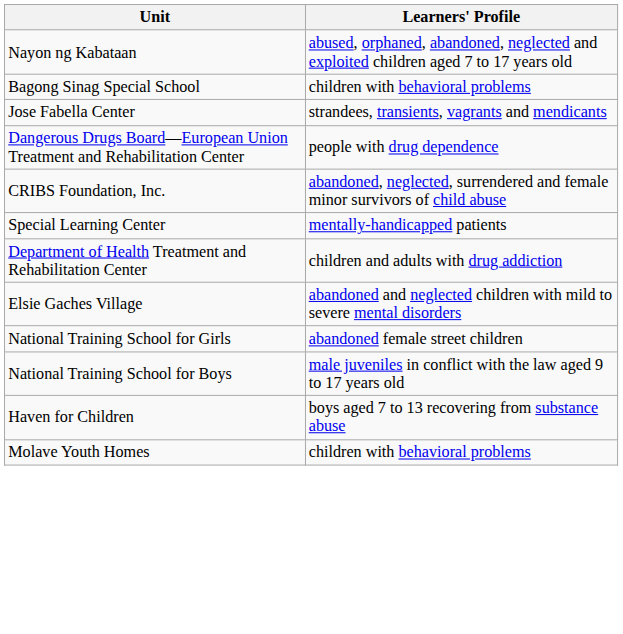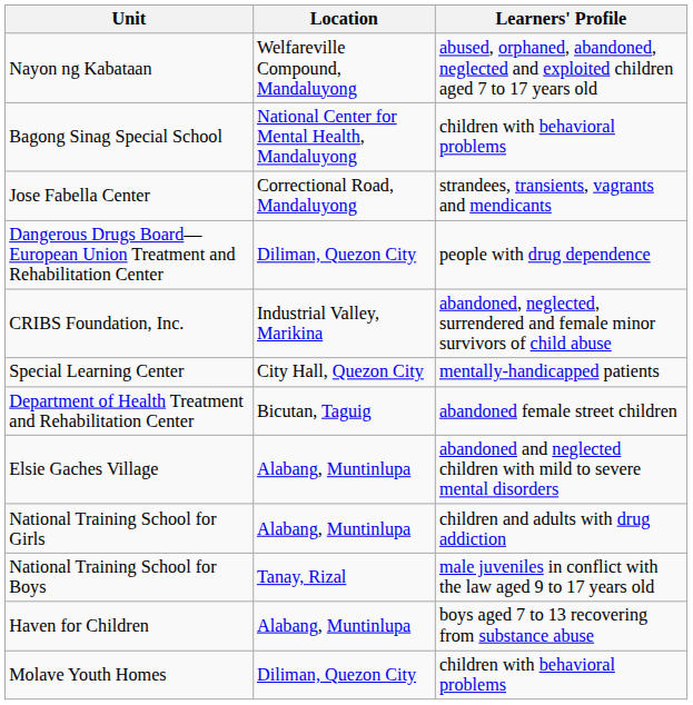+ column: Location | Welfareville Compound, Mandaluyong | National Center for Mental Health, Mandaluyong | Correctional Road, Mandaluyong | Diliman, Quezon City | Industrial Valley, Marikina | City Hall, Quezon City | Bicutan, Taguig | Alabang, Muntinlupa | Alabang, Muntinlupa | Tanay, Rizal | Alabang, Muntinlupa | Diliman, Quezon City
Department of Health Treatment and Rehabilitation Center | Learners' Profile: children and adults with drug addiction -> abandoned female street children
National Training School for Girls | Learners' Profile: abandoned female street children -> children and adults with drug addiction
